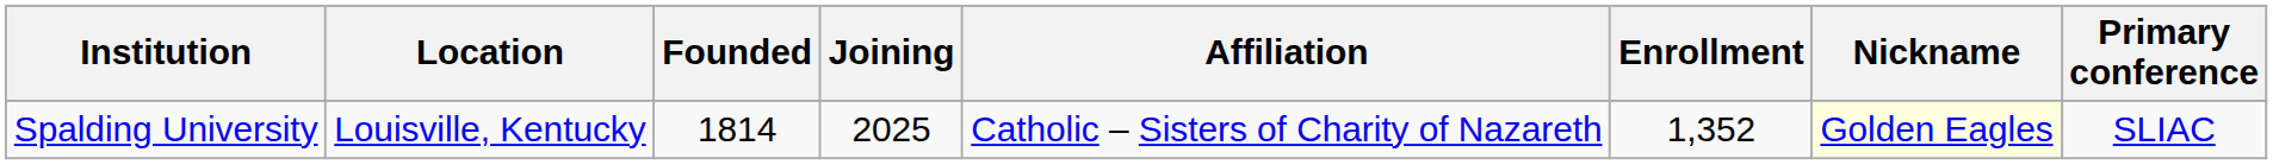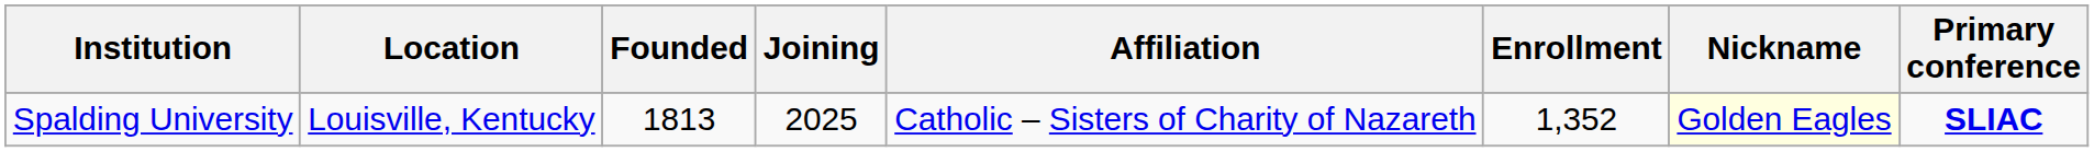Spalding University | Founded: 1814 -> 1813
Spalding University | Primary conference: normal -> bold
